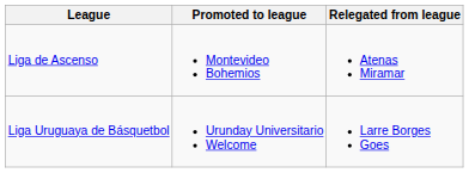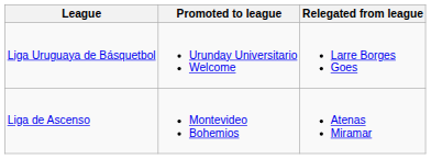rows swapped: Liga Uruguaya de Básquetbol <-> Liga de Ascenso
